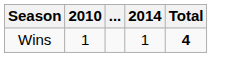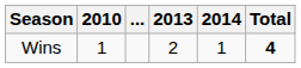+ column: 2013 | 2
